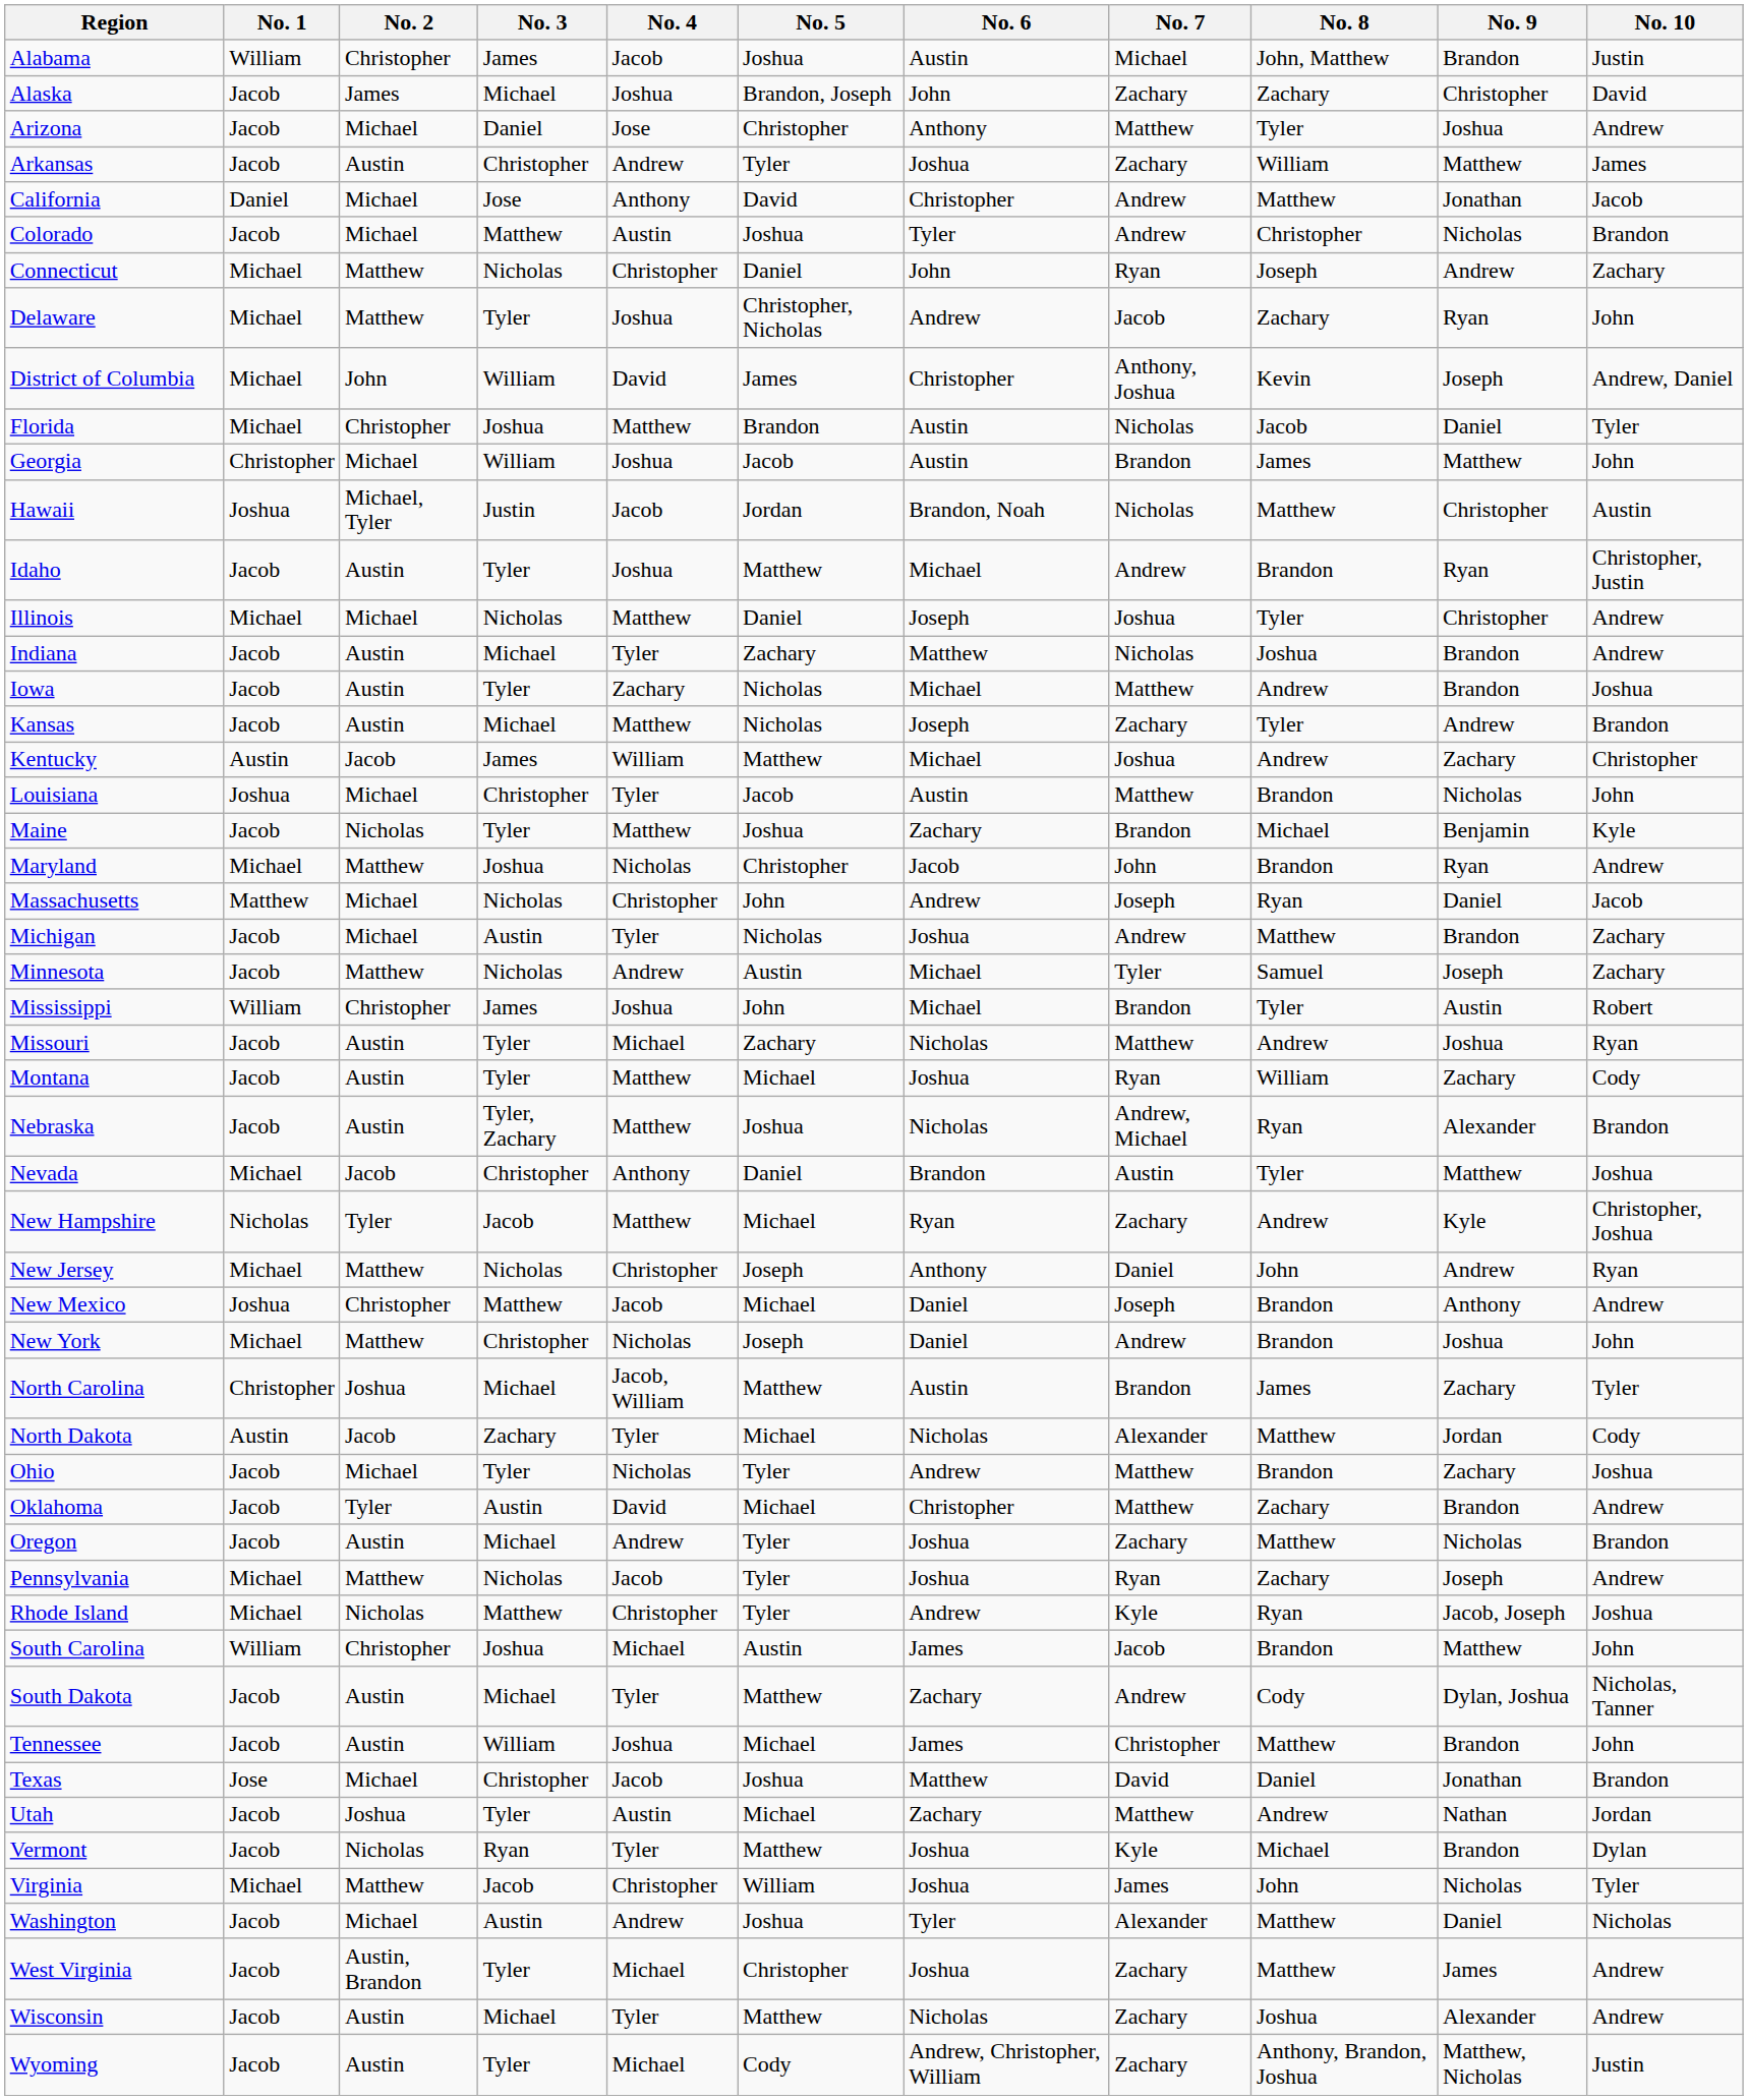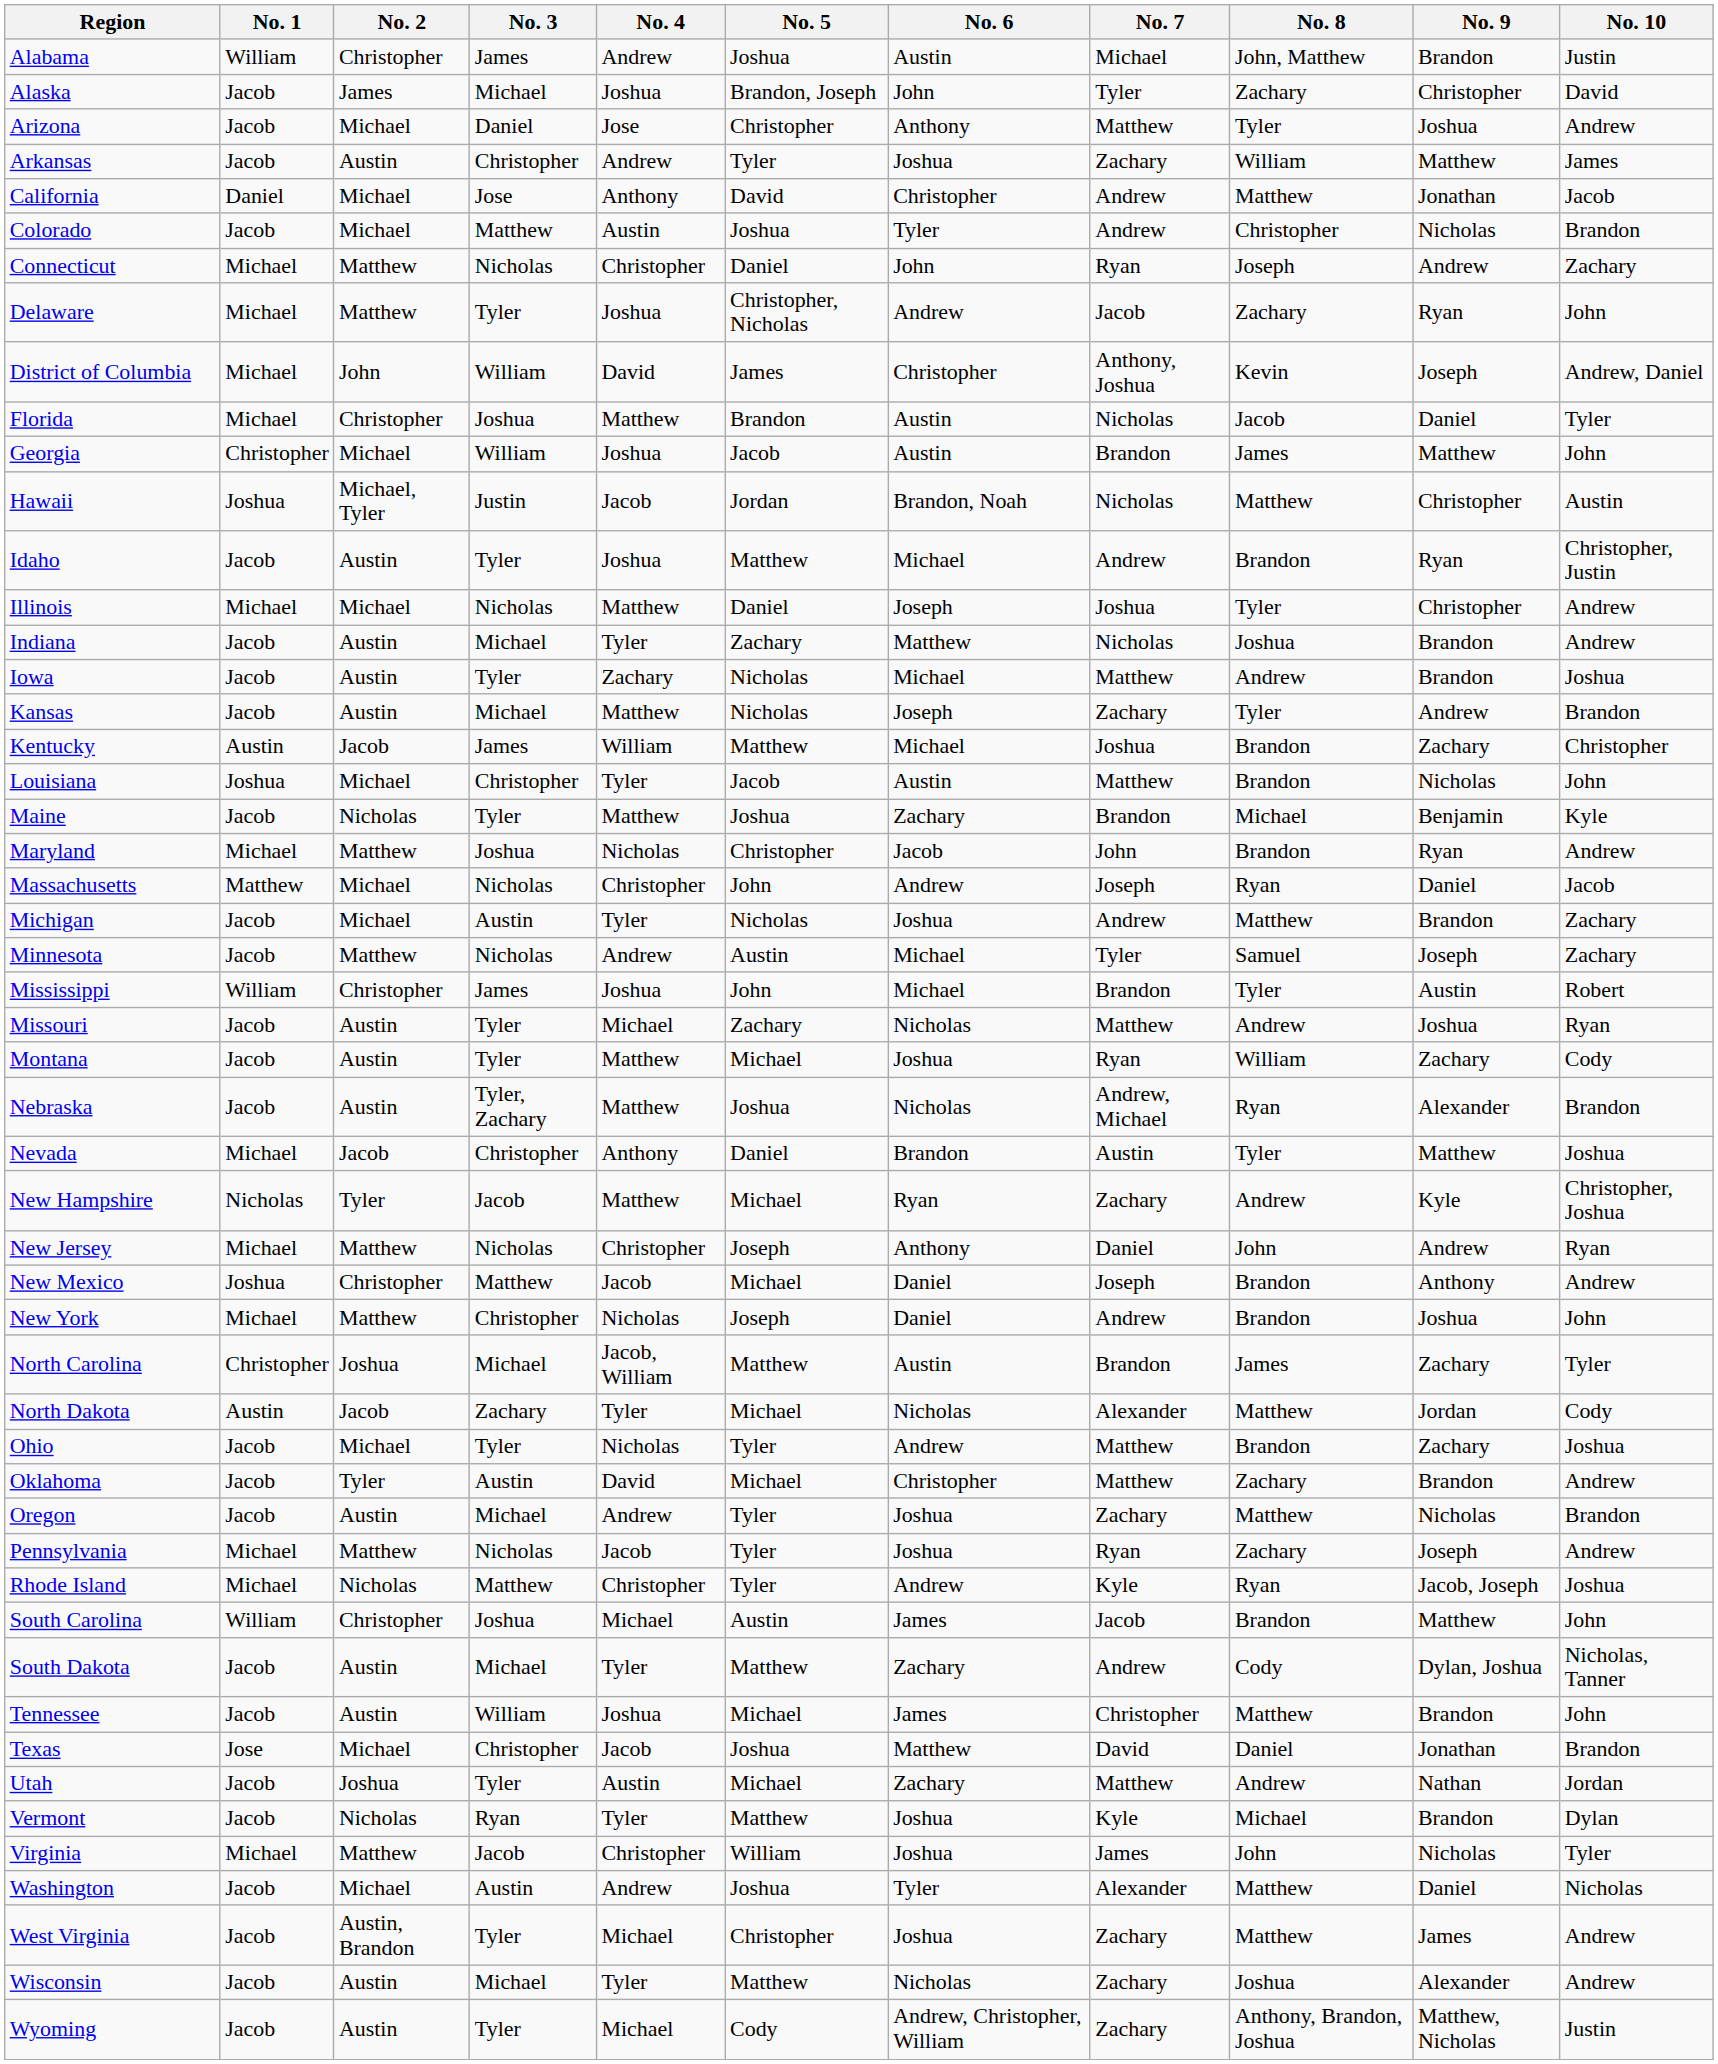Alabama | No. 4: Jacob -> Andrew
Alaska | No. 7: Zachary -> Tyler
Kentucky | No. 8: Andrew -> Brandon
